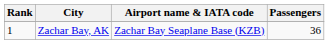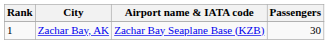Zachar Bay, AK | Passengers: 36 -> 30
